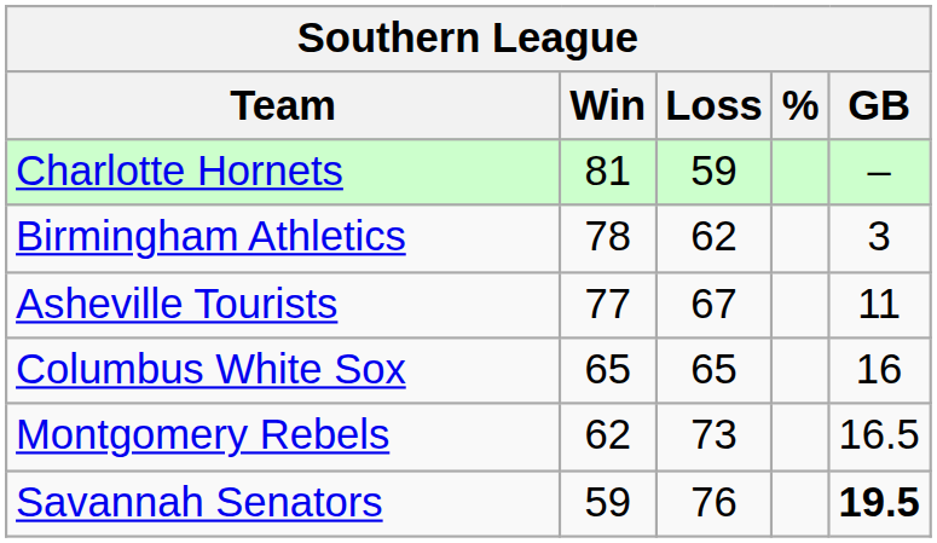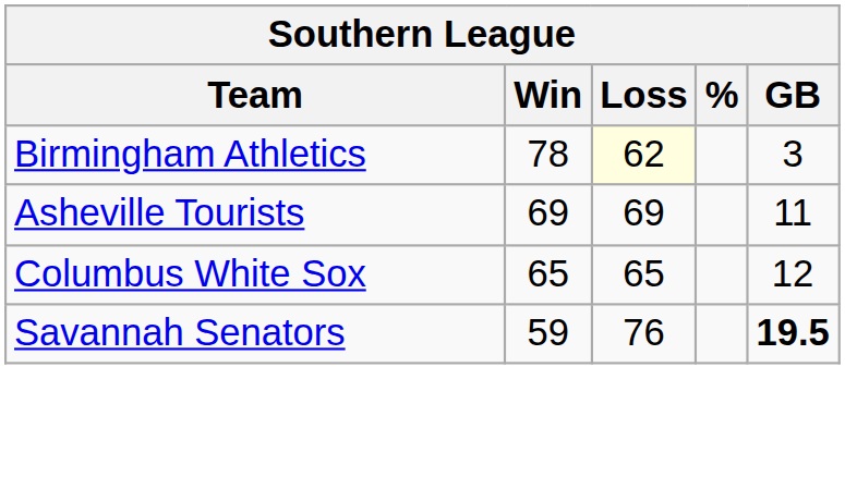- row: Charlotte Hornets | 81 | 59 | –
Birmingham Athletics | Loss: no background -> lightyellow background
Asheville Tourists | Win: 77 -> 69
Asheville Tourists | Loss: 67 -> 69
Columbus White Sox | GB: 16 -> 12
- row: Montgomery Rebels | 62 | 73 | 16.5
